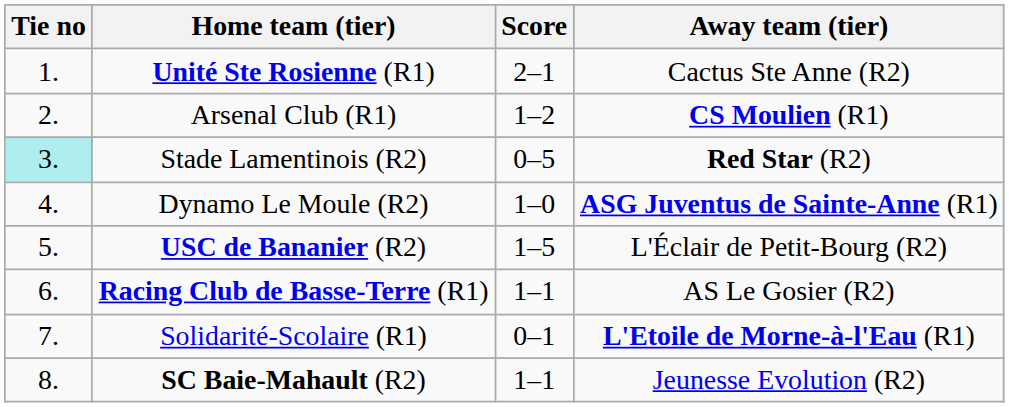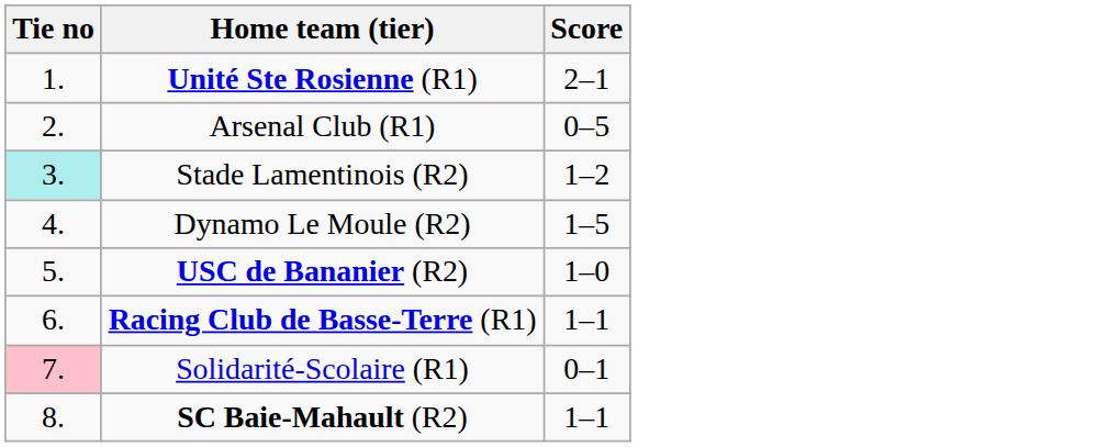- column: Away team (tier) | Cactus Ste Anne (R2) | CS Moulien (R1) | Red Star (R2) | ASG Juventus de Sainte-Anne (R1) | L'Éclair de Petit-Bourg (R2) | AS Le Gosier (R2) | L'Etoile de Morne-à-l'Eau (R1) | Jeunesse Evolution (R2)
Arsenal Club (R1) | Score: 1–2 -> 0–5
Stade Lamentinois (R2) | Score: 0–5 -> 1–2
Dynamo Le Moule (R2) | Score: 1–0 -> 1–5
USC de Bananier (R2) | Score: 1–5 -> 1–0
Solidarité-Scolaire (R1) | Tie no: no background -> pink background
